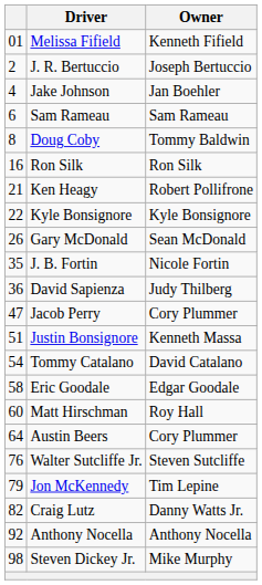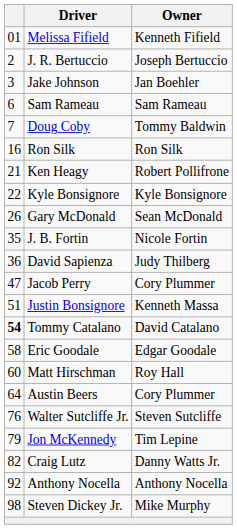Jake Johnson | column 1: 4 -> 3
Doug Coby | column 1: 8 -> 7
Tommy Catalano | column 1: normal -> bold
